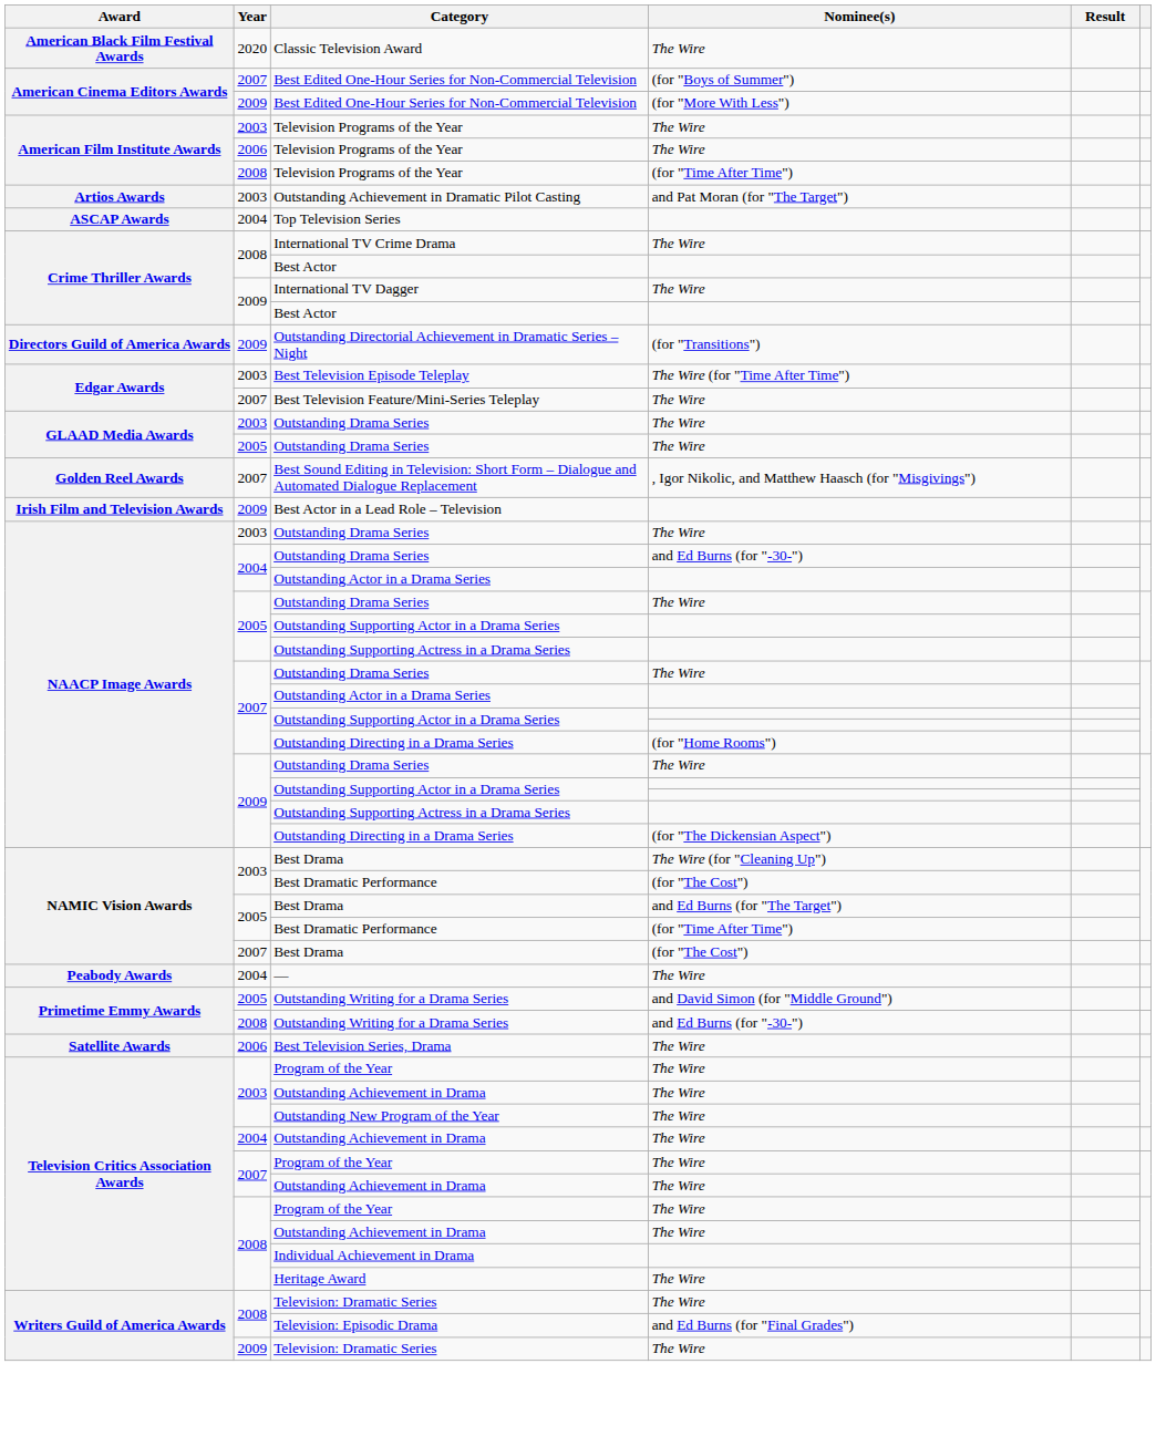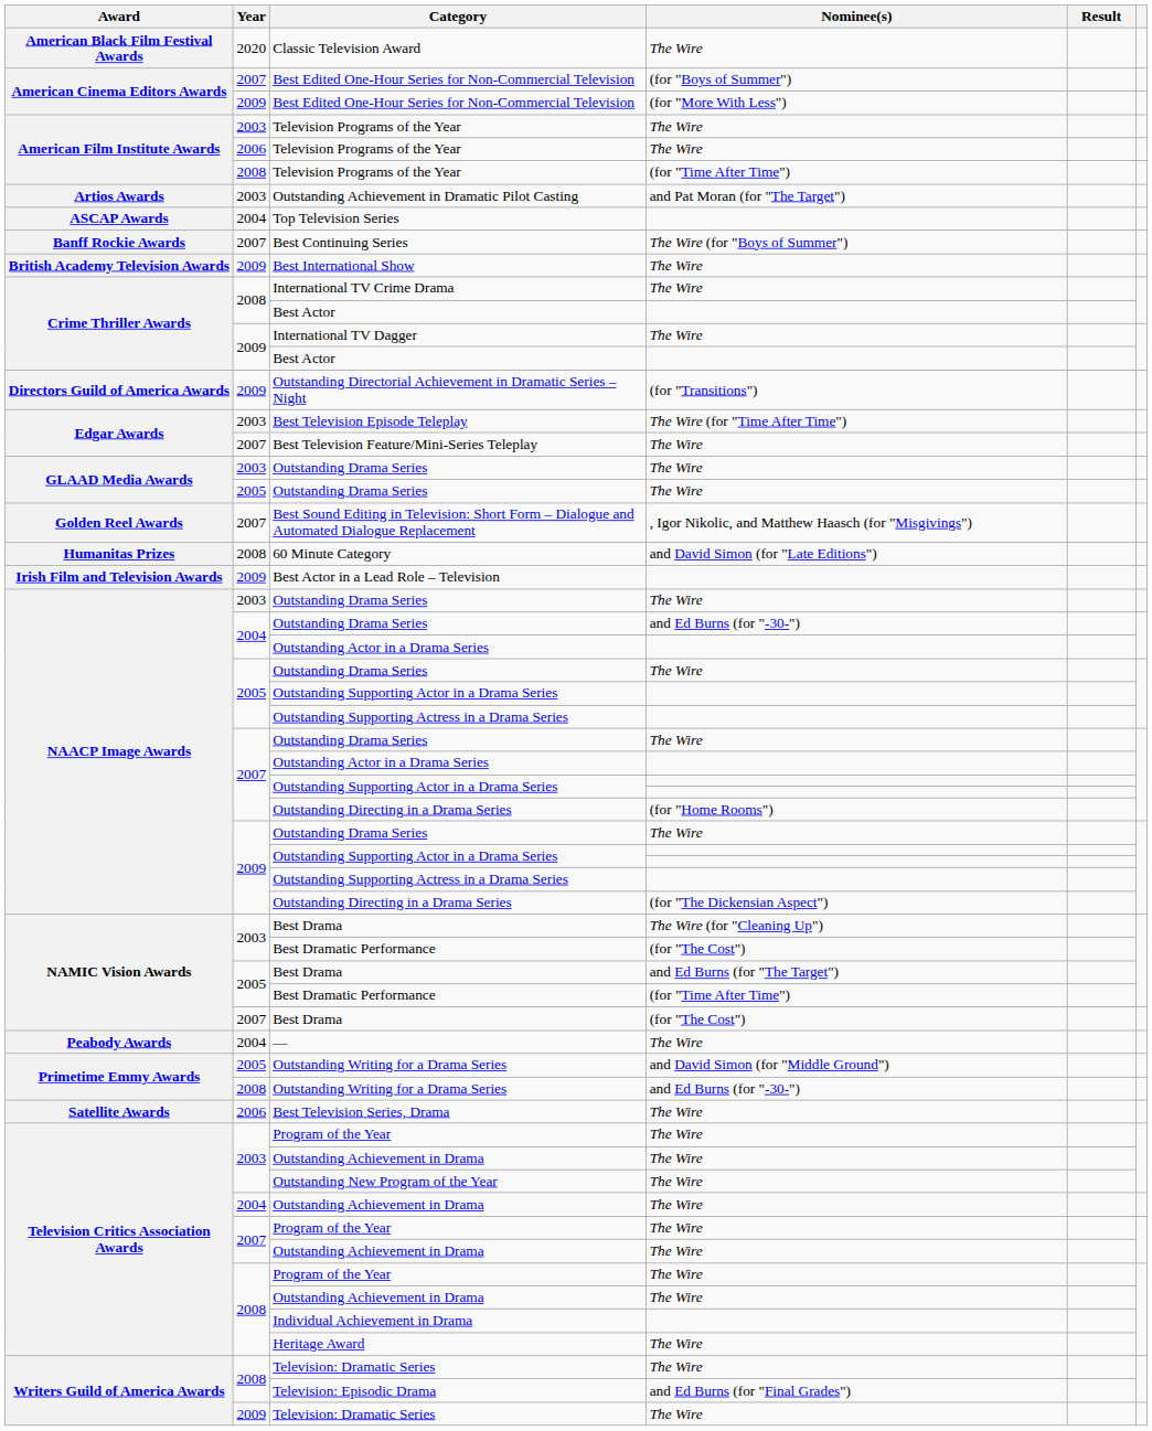+ row: Banff Rockie Awards | 2007 | Best Continuing Series | The Wire (for "Boys of Summer")
+ row: British Academy Television Awards | 2009 | Best International Show | The Wire
+ row: Humanitas Prizes | 2008 | 60 Minute Category | and David Simon (for "Late Editions")
